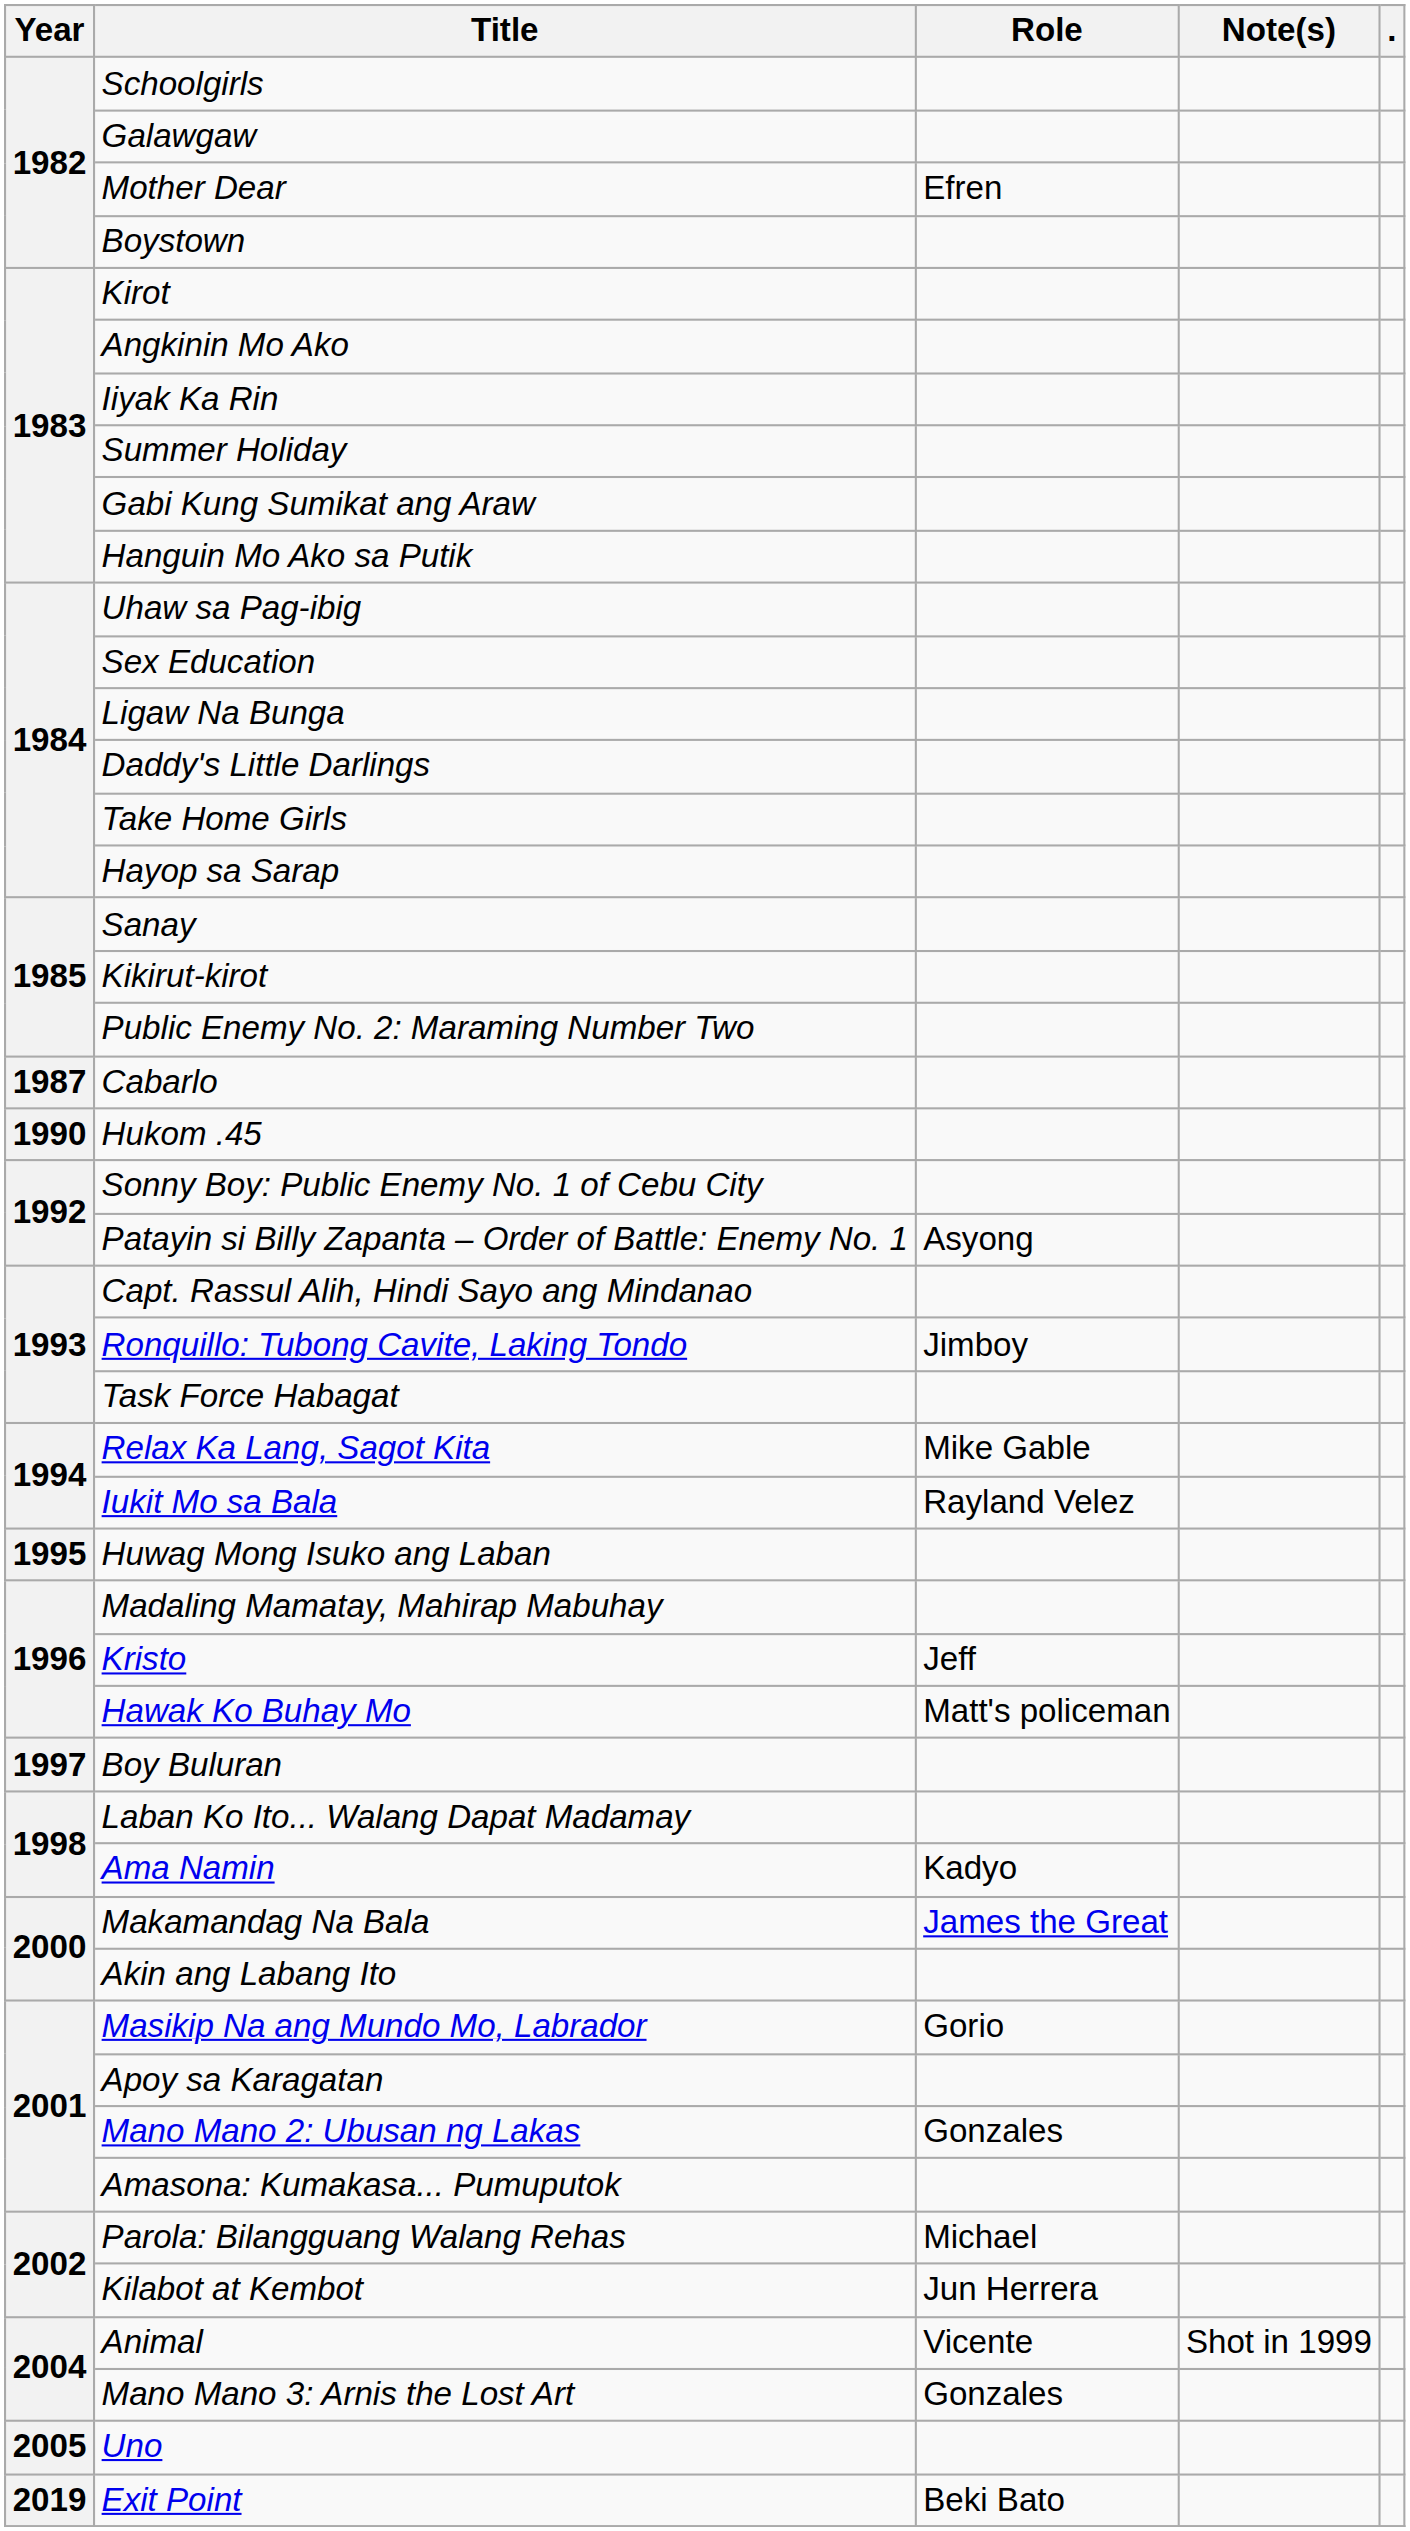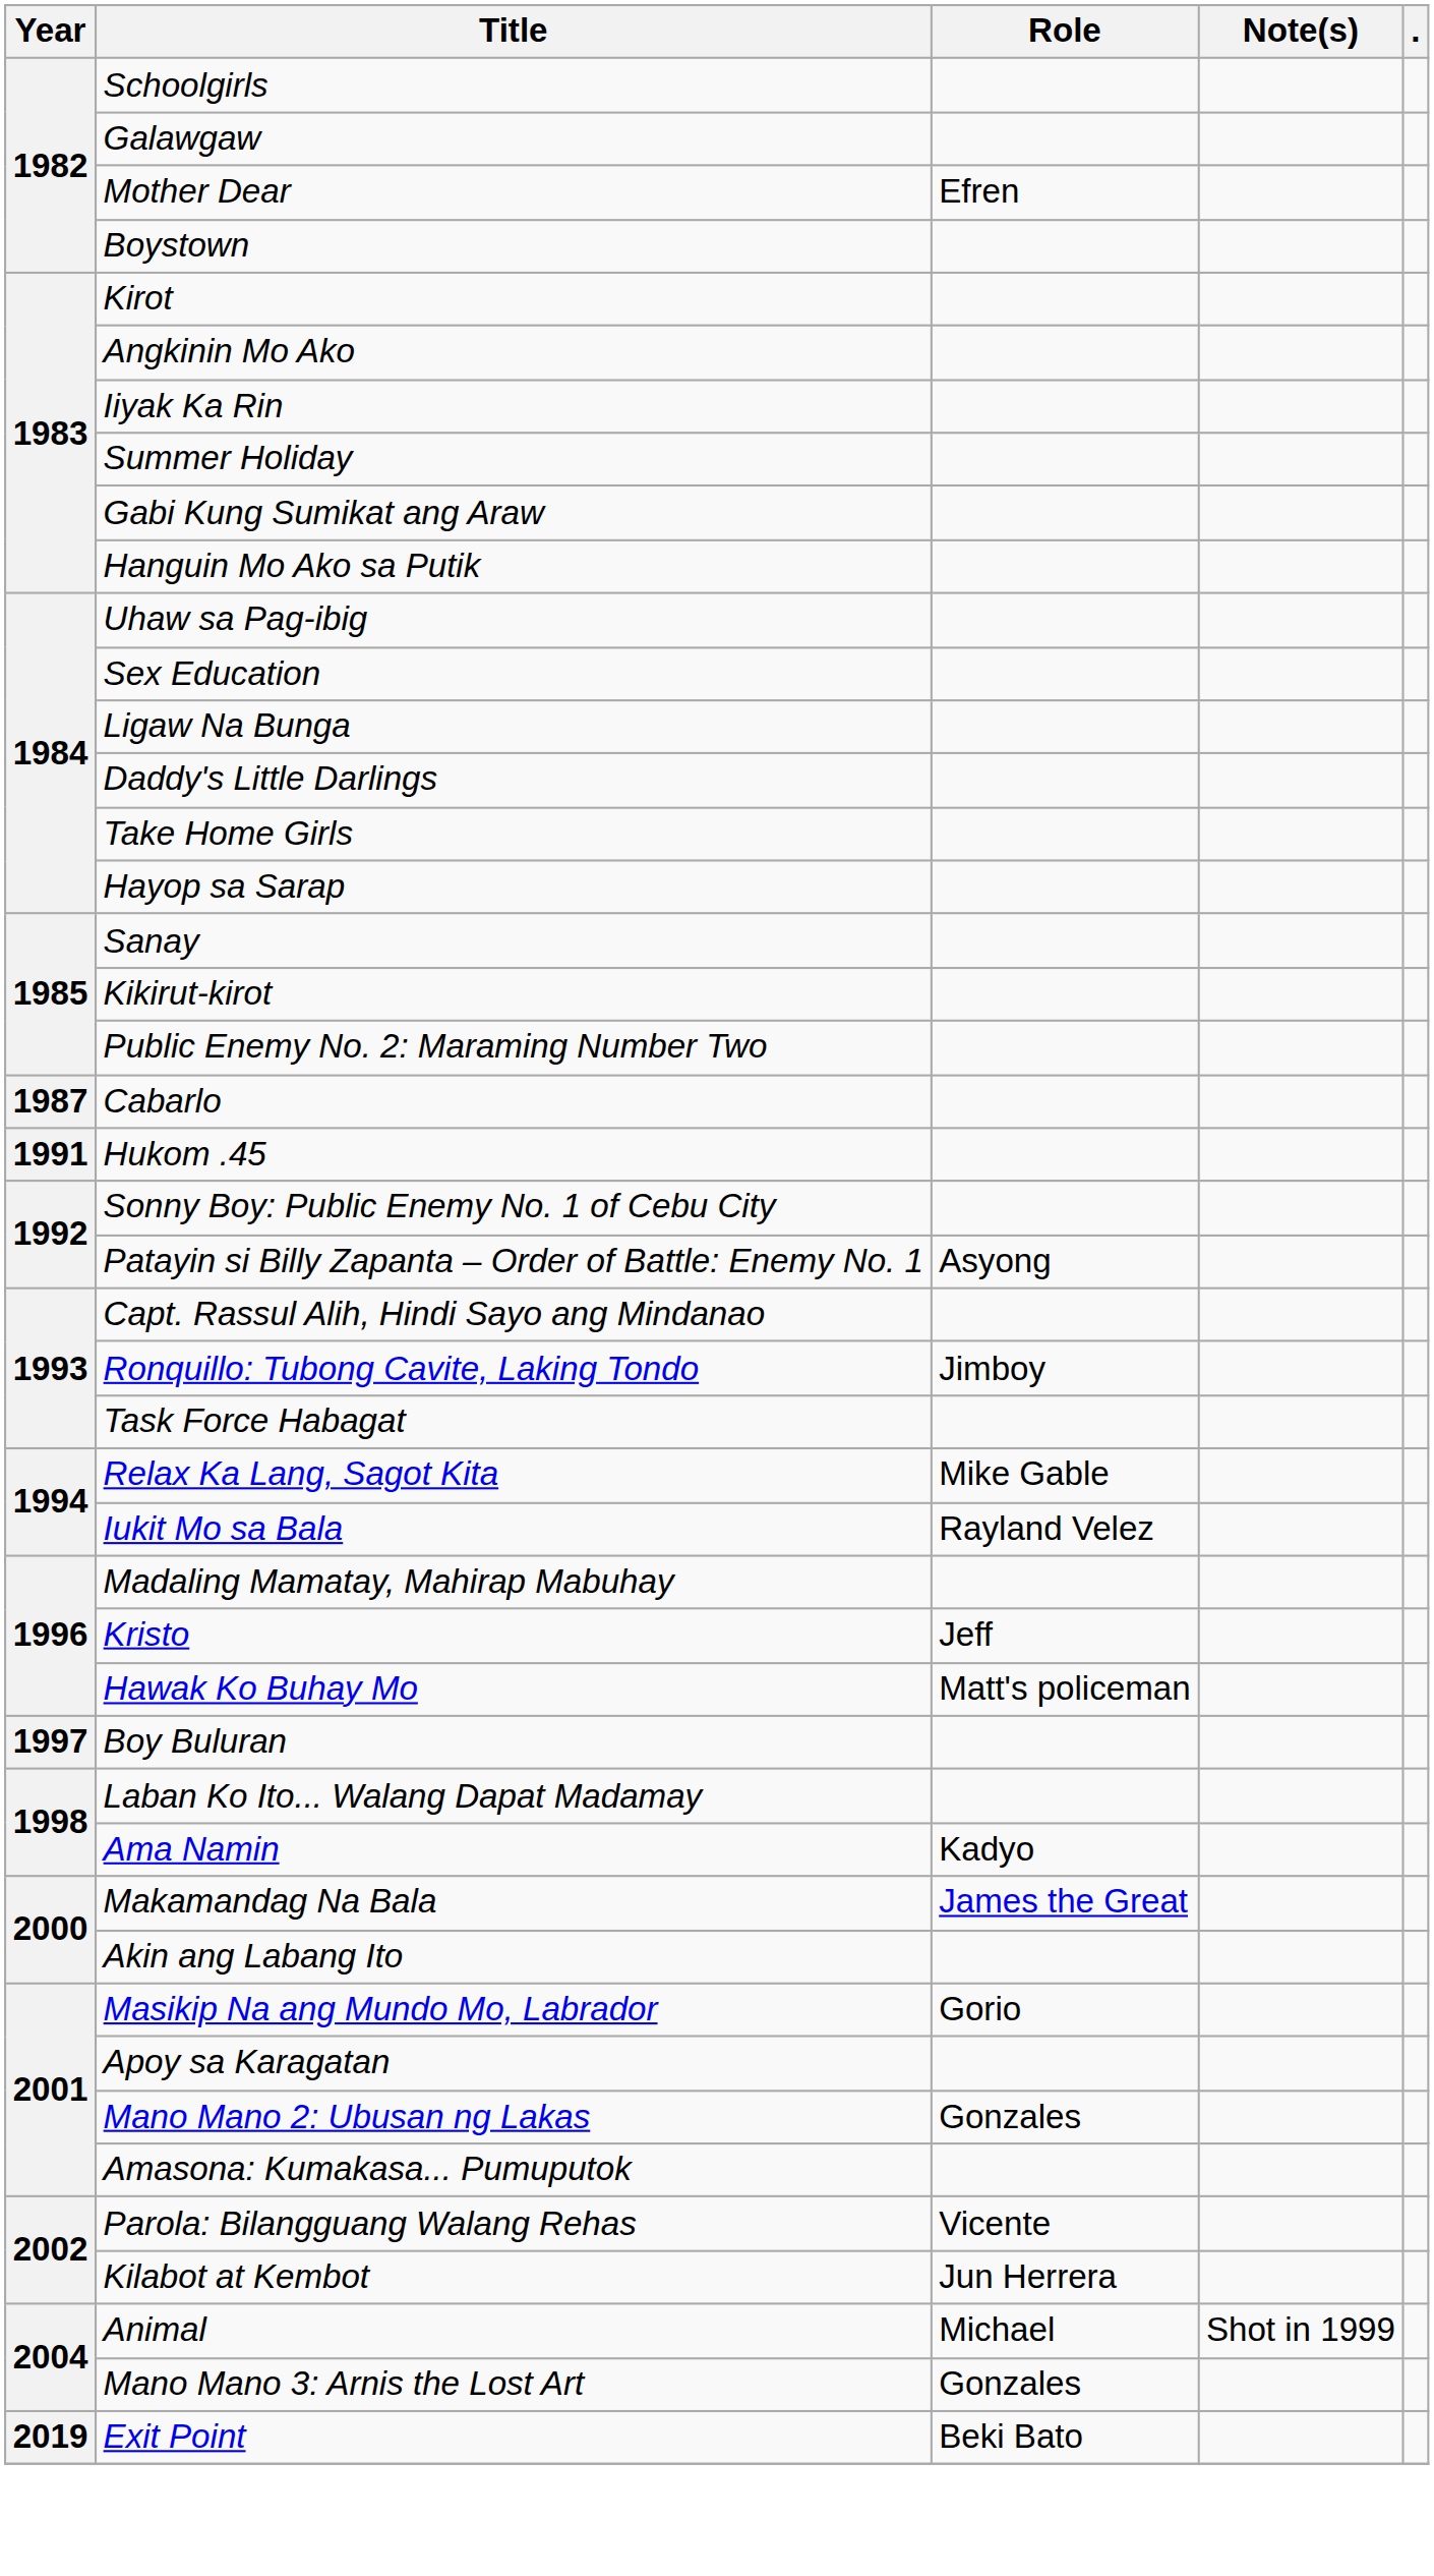Hukom .45 | Year: 1990 -> 1991
- row: 1995 | Huwag Mong Isuko ang Laban
Parola: Bilangguang Walang Rehas | Role: Michael -> Vicente
Animal | Role: Vicente -> Michael
- row: 2005 | Uno
